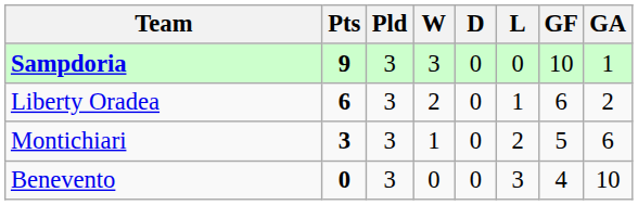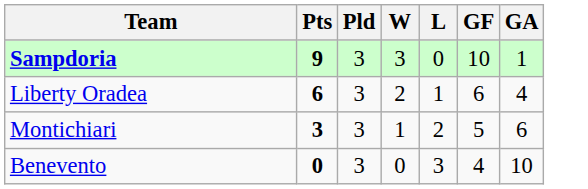- column: D | 0 | 0 | 0 | 0
Liberty Oradea | GA: 2 -> 4
